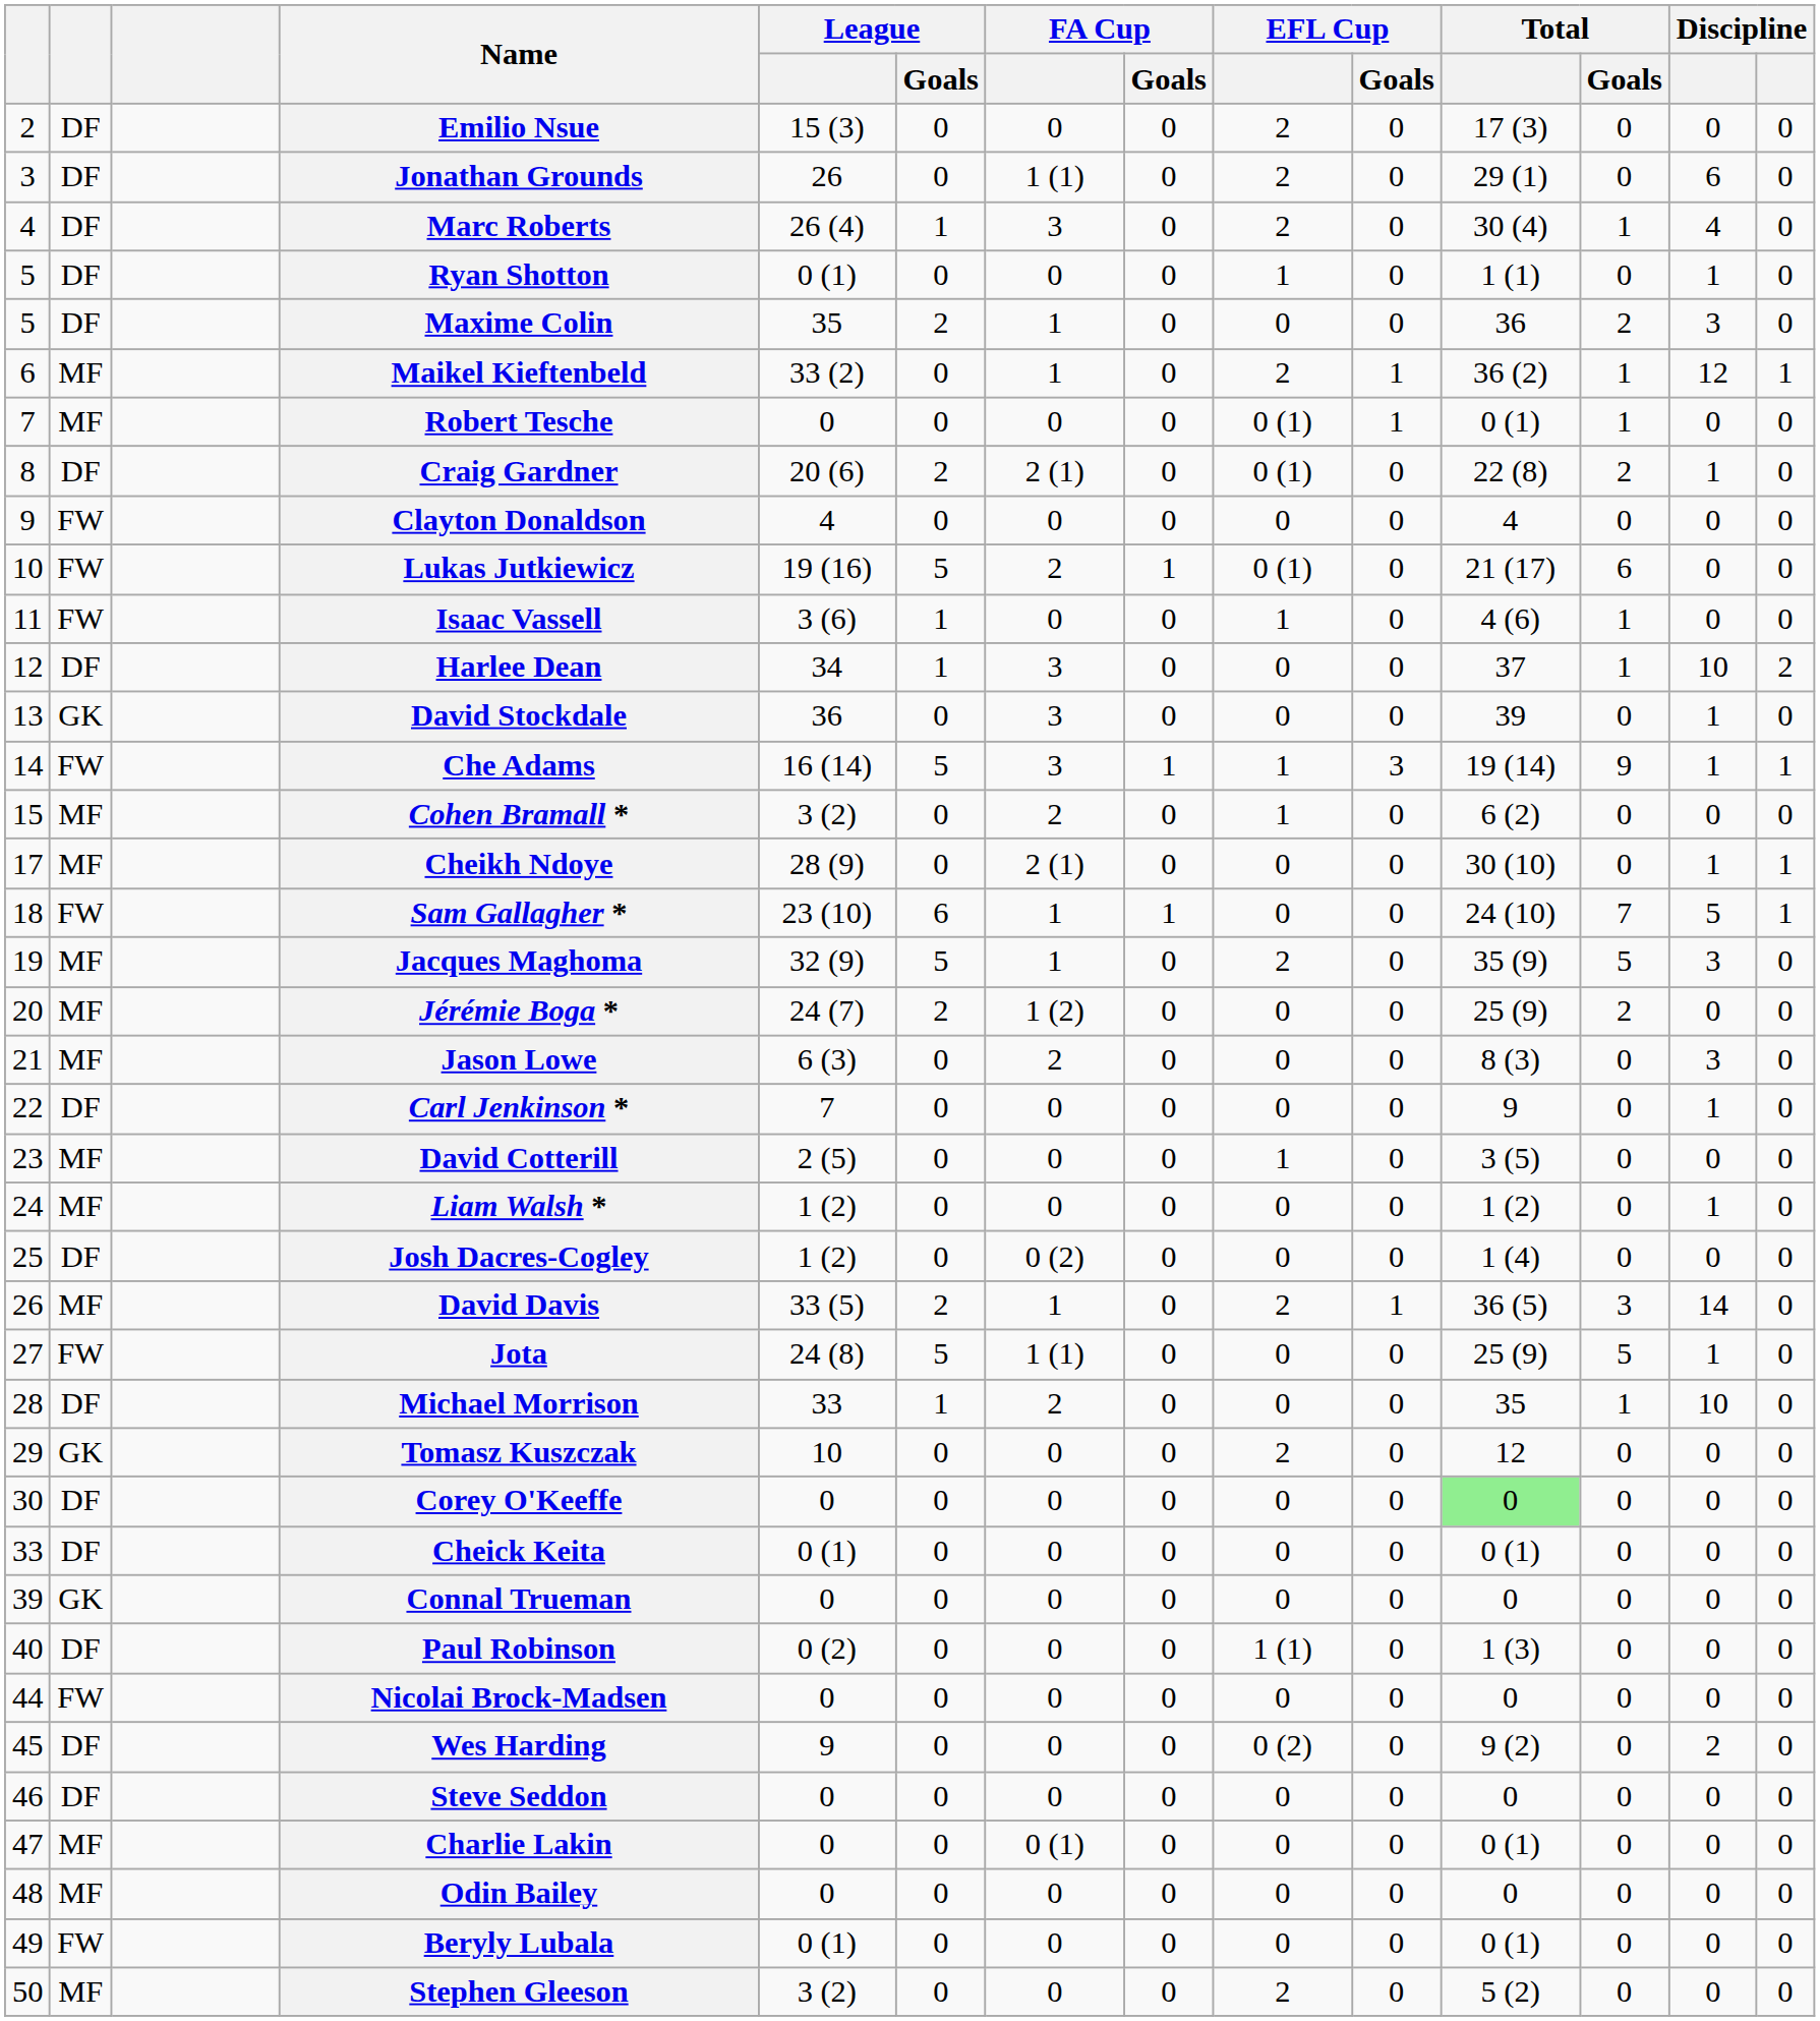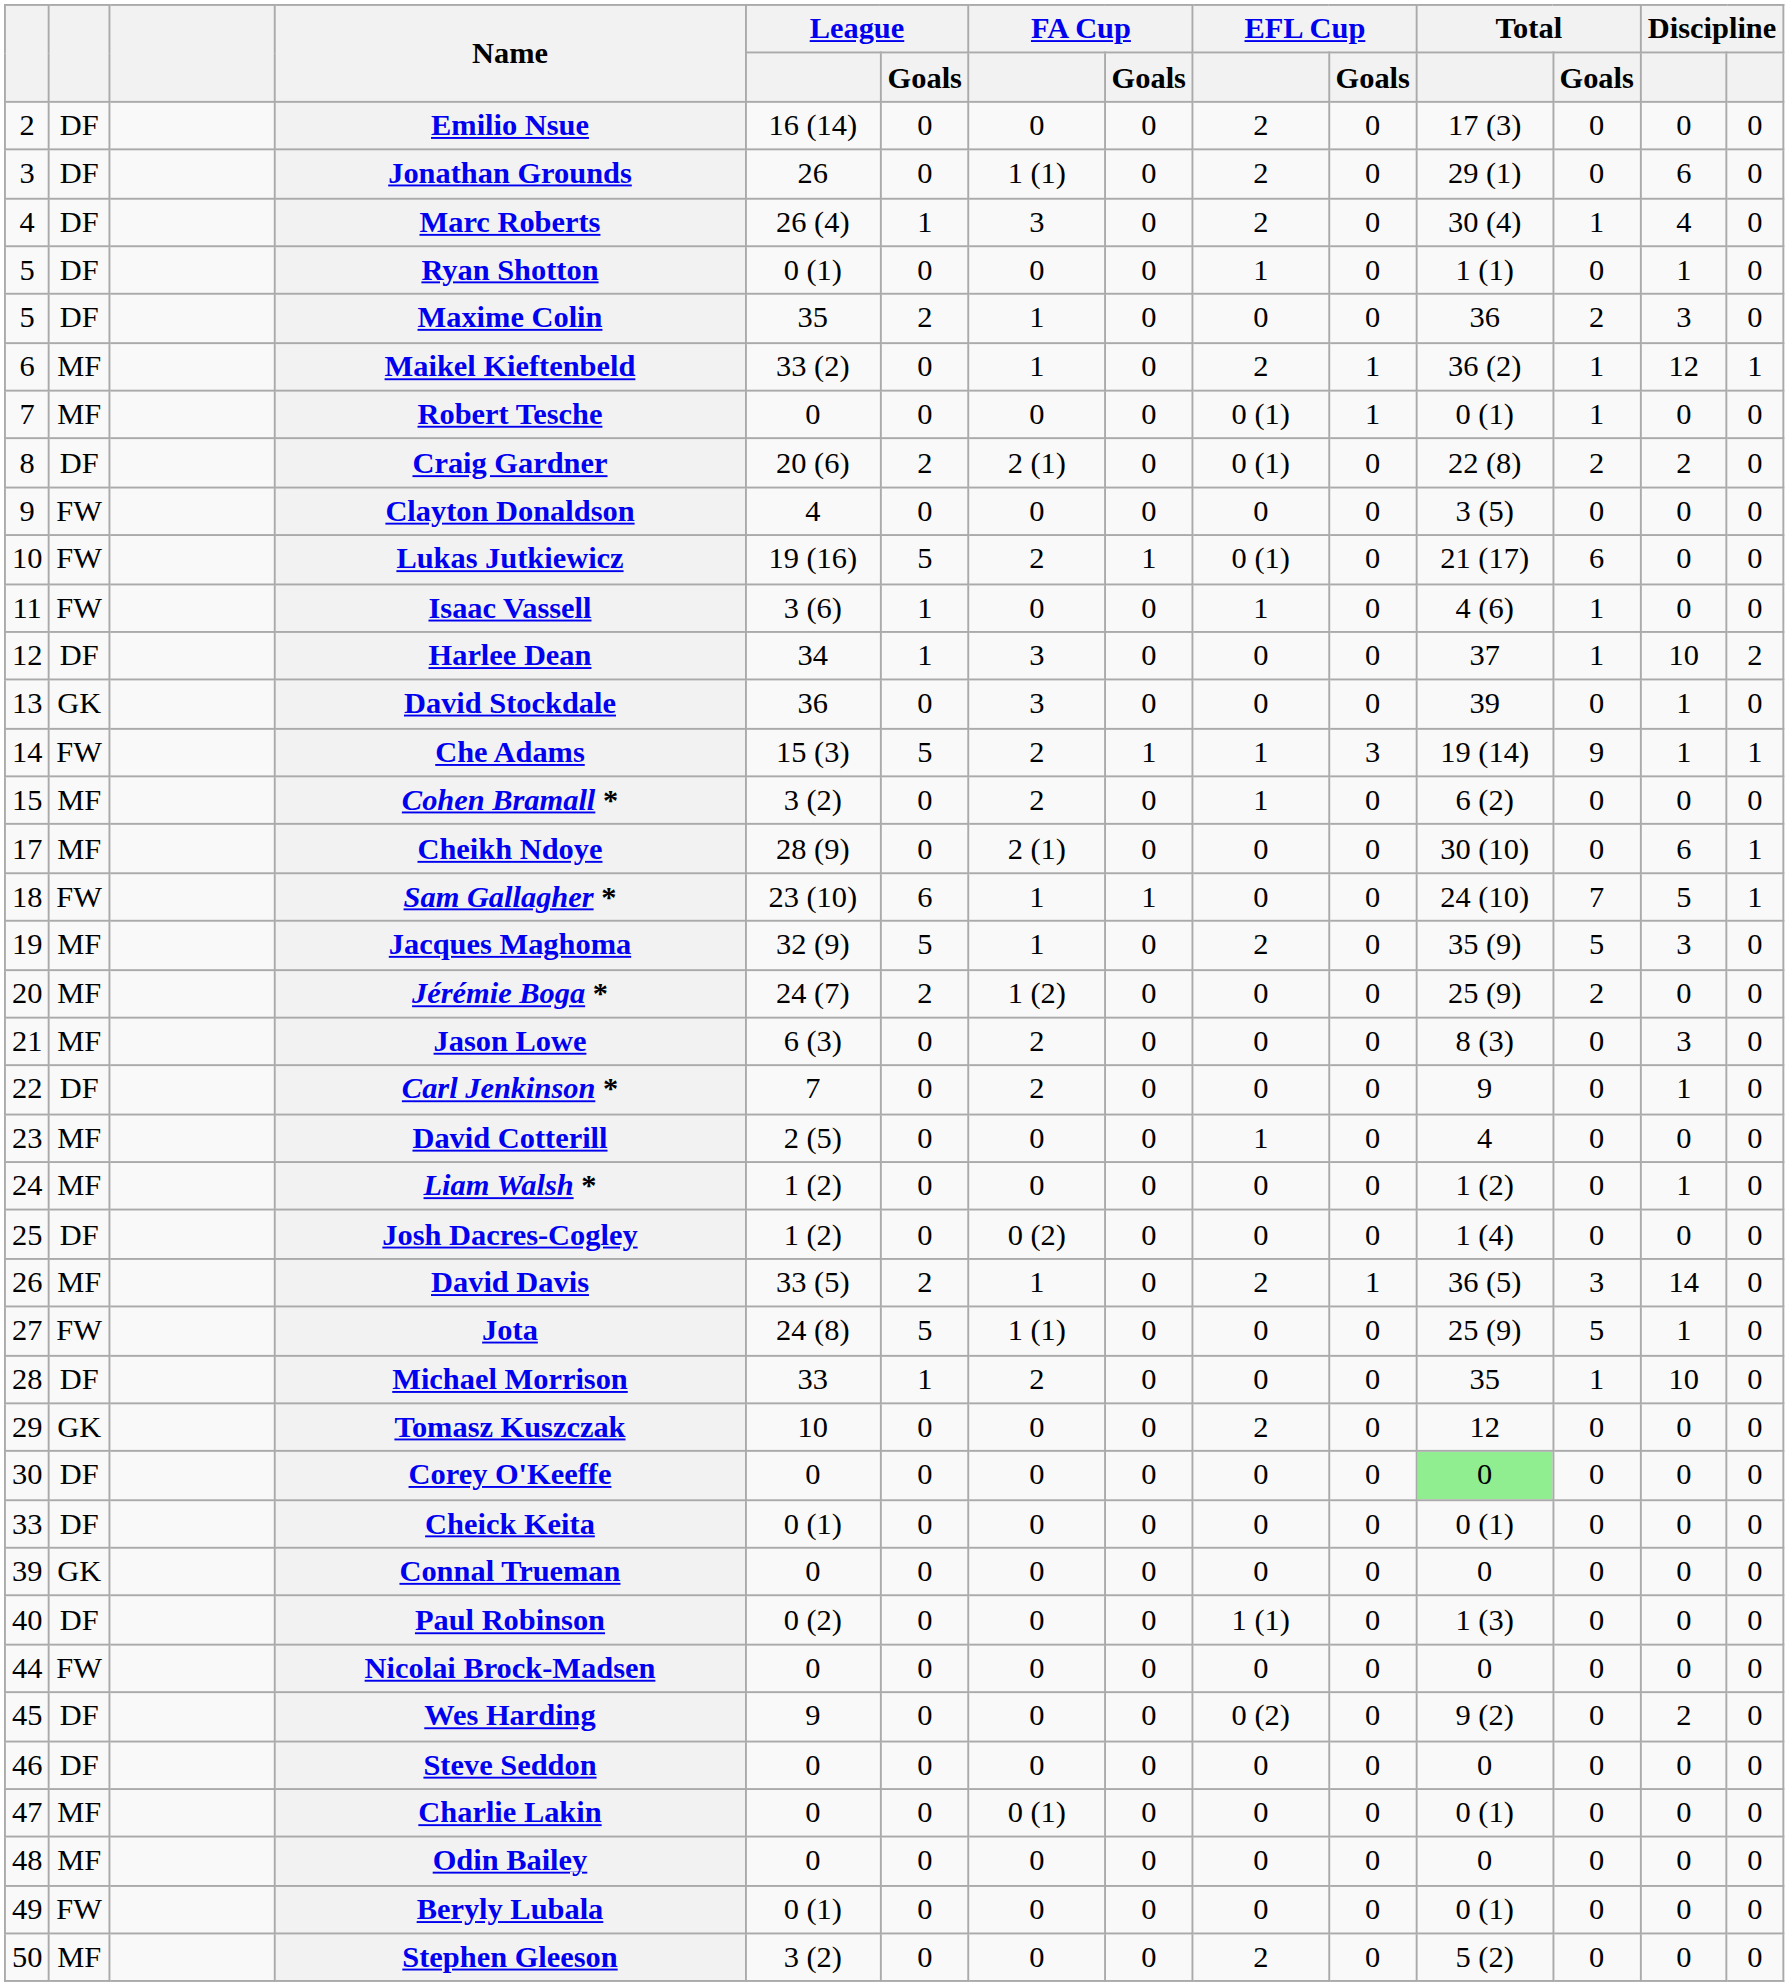Emilio Nsue | League: 15 (3) -> 16 (14)
Craig Gardner | column 13: 1 -> 2
Clayton Donaldson | Total: 4 -> 3 (5)
Che Adams | League: 16 (14) -> 15 (3)
Che Adams | FA Cup: 3 -> 2
Cheikh Ndoye | column 13: 1 -> 6
Carl Jenkinson * | FA Cup: 0 -> 2
David Cotterill | Total: 3 (5) -> 4
